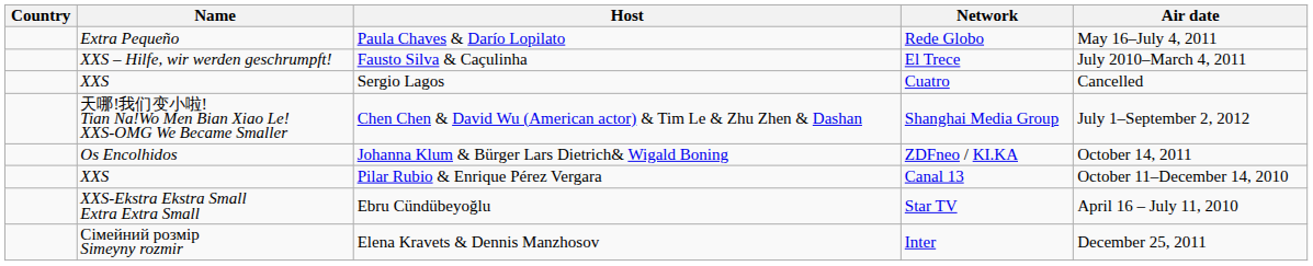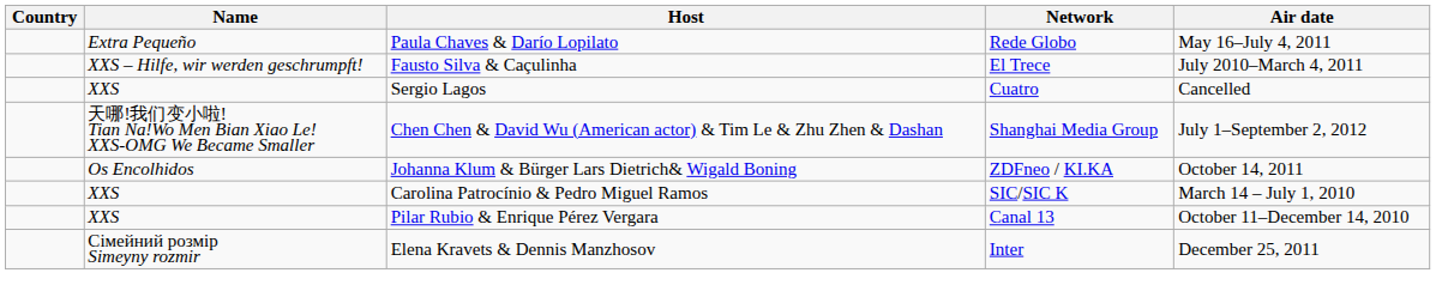+ row: XXS | Carolina Patrocínio & Pedro Miguel Ramos | SIC/SIC K | March 14 – July 1, 2010
- row: XXS-Ekstra Ekstra Small Extra Extra Small | Ebru Cündübeyoğlu | Star TV | April 16 – July 11, 2010
